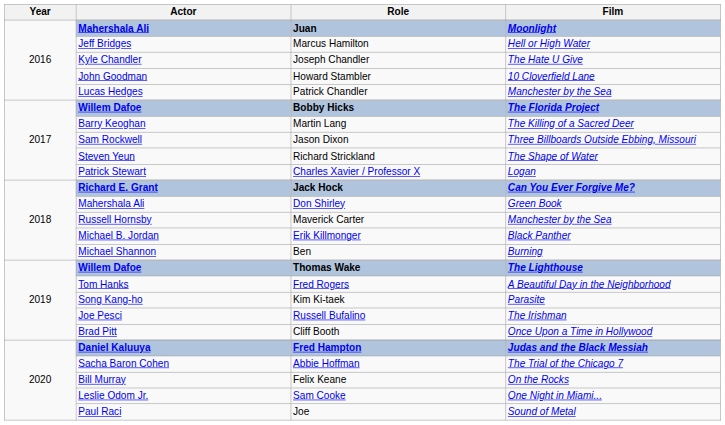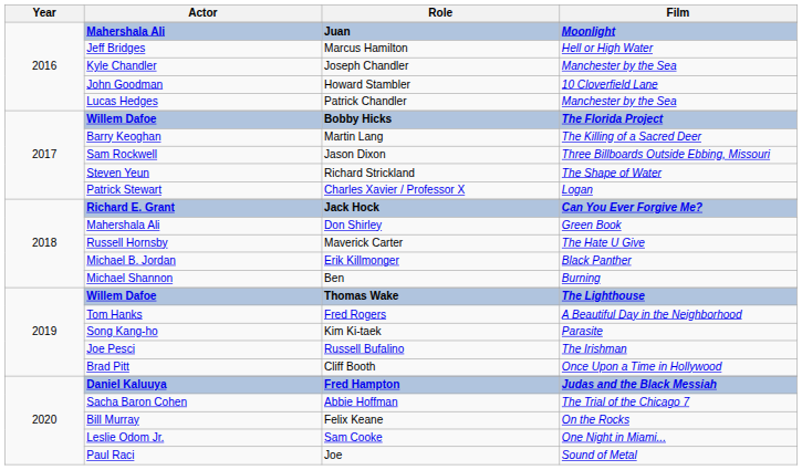Joseph Chandler | Film: The Hate U Give -> Manchester by the Sea
Maverick Carter | Film: Manchester by the Sea -> The Hate U Give
